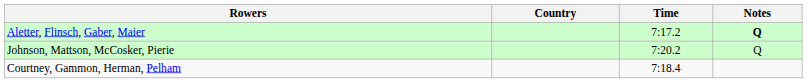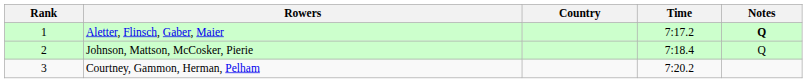+ column: Rank | 1 | 2 | 3
Johnson, Mattson, McCosker, Pierie | Time: 7:20.2 -> 7:18.4
Courtney, Gammon, Herman, Pelham | Time: 7:18.4 -> 7:20.2
